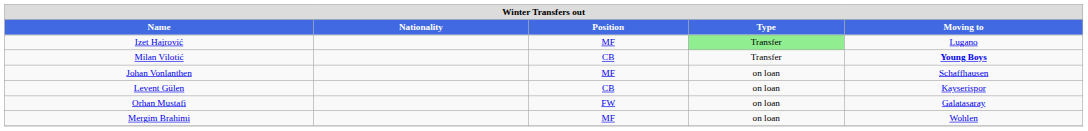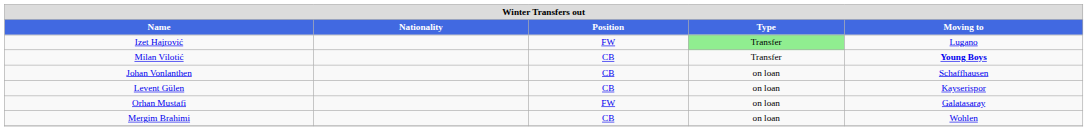Izet Hajrović | Position: MF -> FW
Johan Vonlanthen | Position: MF -> CB
Mergim Brahimi | Position: MF -> CB
